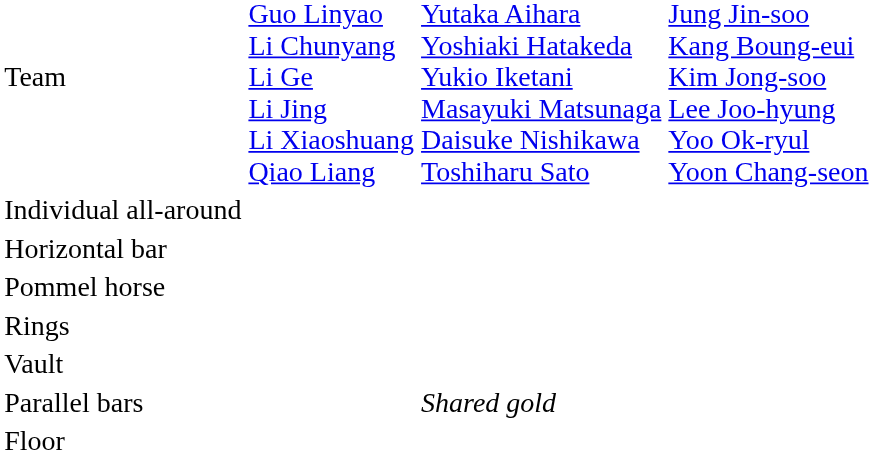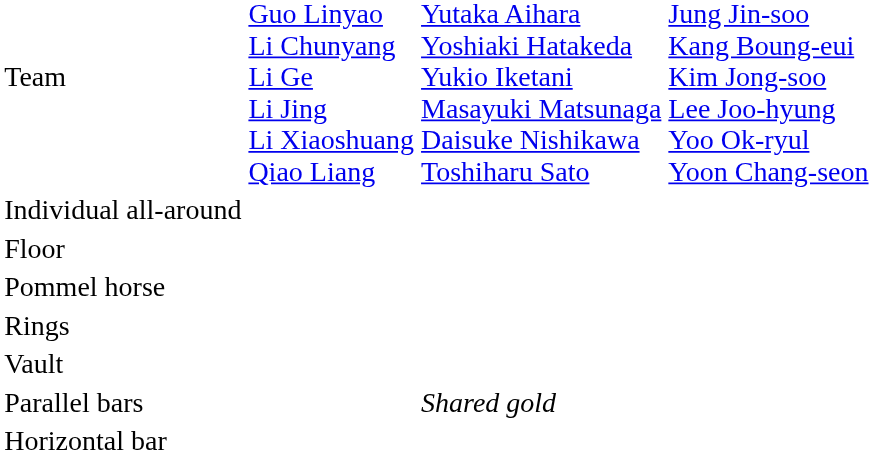rows swapped: Floor <-> Horizontal bar
